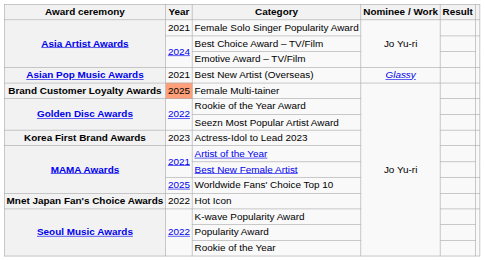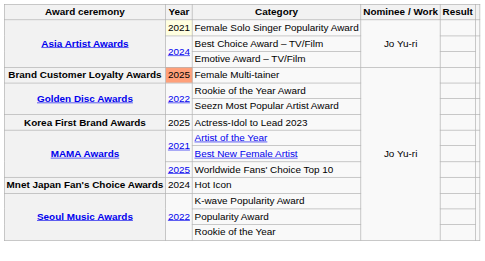Female Solo Singer Popularity Award | Year: no background -> lightyellow background
- row: Asian Pop Music Awards | 2021 | Best New Artist (Overseas) | Glassy
Actress-Idol to Lead 2023 | Year: 2023 -> 2025
Hot Icon | Year: 2022 -> 2024
